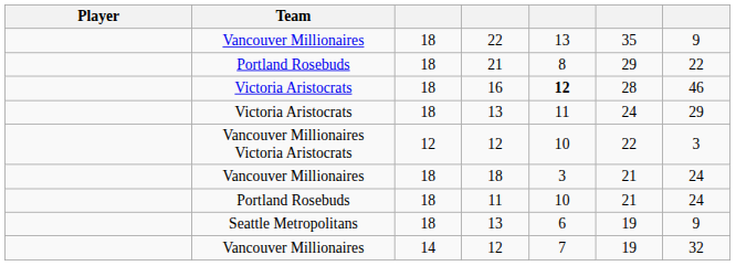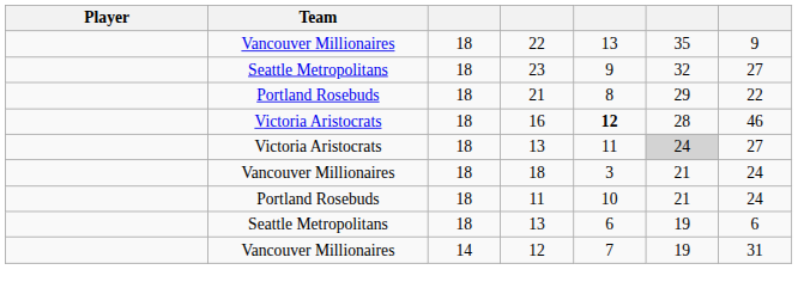+ row: Seattle Metropolitans | 18 | 23 | 9 | 32 | 27
Victoria Aristocrats / 13 | column 6: no background -> lightgrey background
Victoria Aristocrats / 13 | column 7: 29 -> 27
- row: Vancouver Millionaires Victoria Aristocrats | 12 | 12 | 10 | 22 | 3
Seattle Metropolitans / 13 | column 7: 9 -> 6
Vancouver Millionaires / 12 | column 7: 32 -> 31
